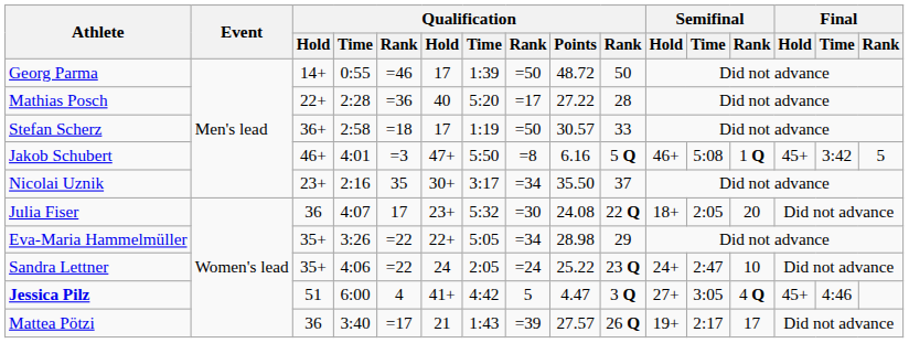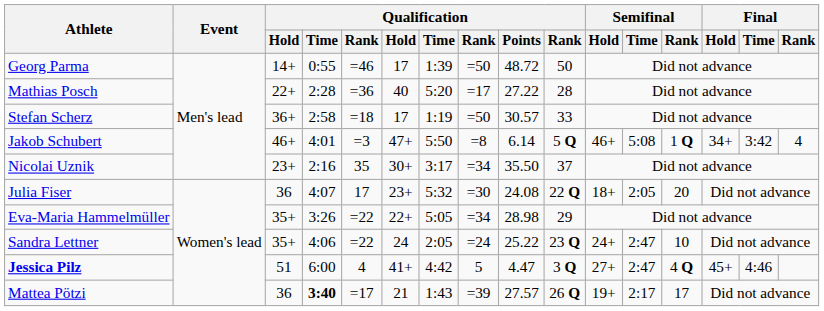Jakob Schubert | Qualification / Points: 6.16 -> 6.14
Jakob Schubert | Final / Hold: 45+ -> 34+
Jakob Schubert | Final / Rank: 5 -> 4
Jessica Pilz | Semifinal / Time: 3:05 -> 2:47
Mattea Pötzi | column 4: normal -> bold
